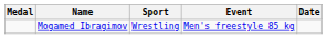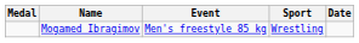columns swapped: Sport <-> Event
